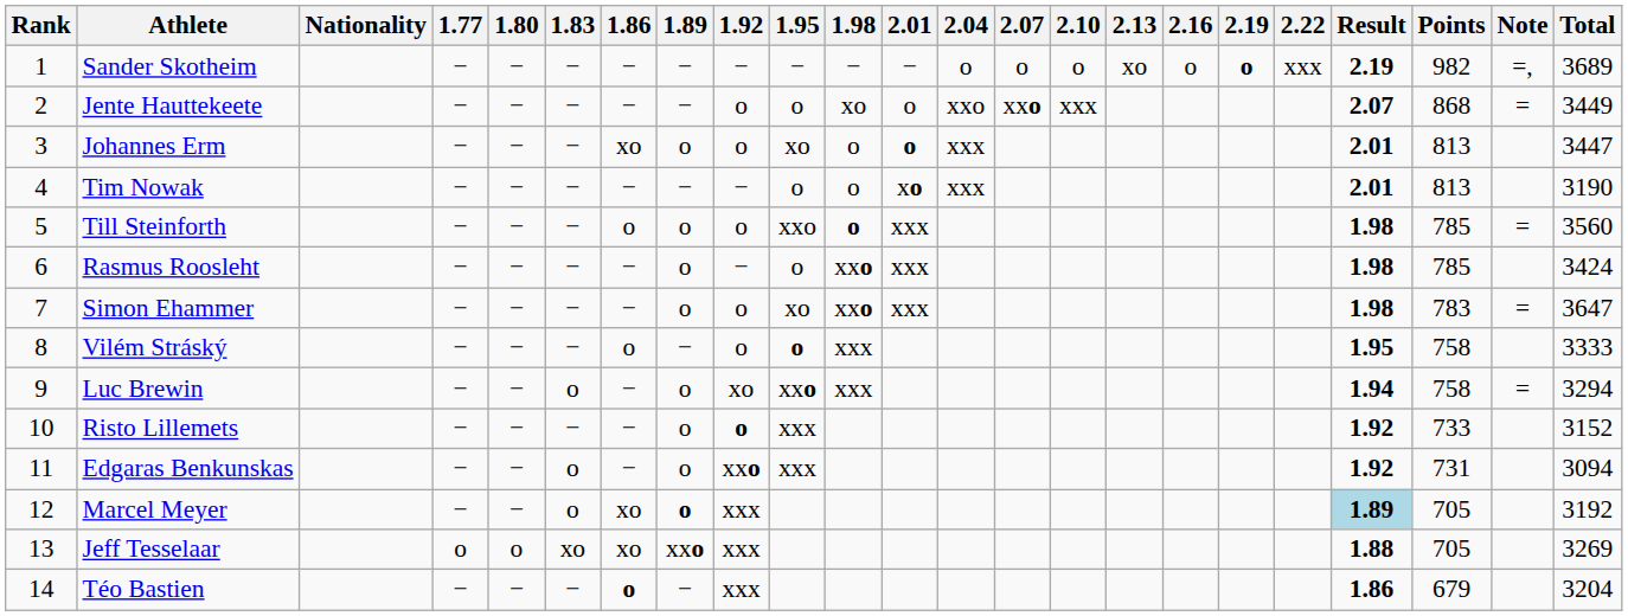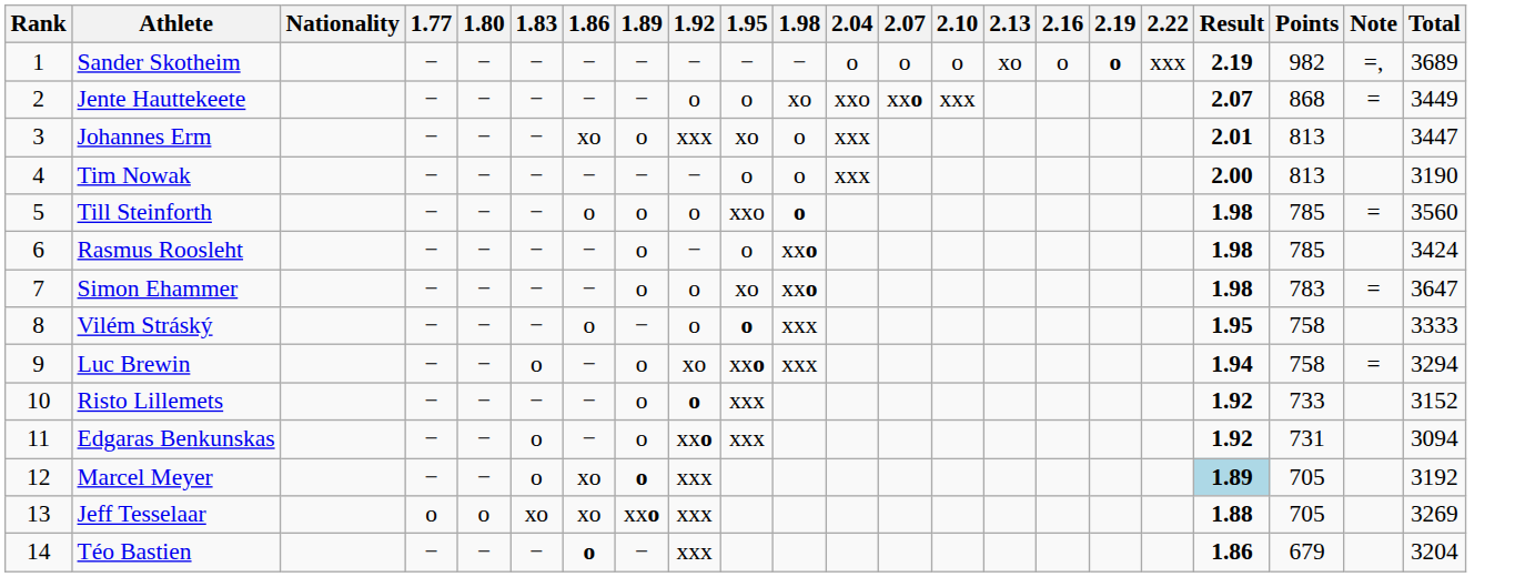- column: 2.01 | − | o | o | xo | xxx | xxx | xxx
Johannes Erm | 1.92: o -> xxx
Tim Nowak | Result: 2.01 -> 2.00
